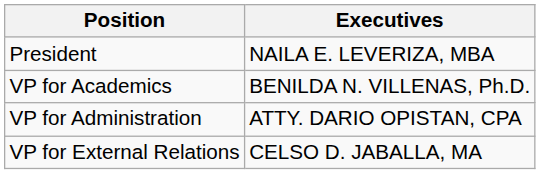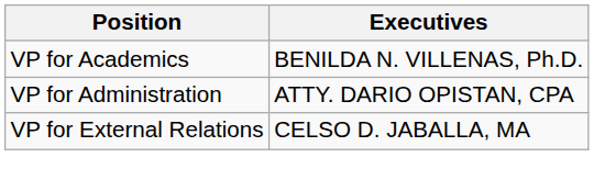- row: President | NAILA E. LEVERIZA, MBA
